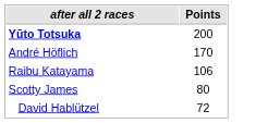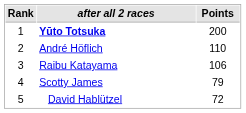+ column: Rank | 1 | 2 | 3 | 4 | 5
André Höflich | Points: 170 -> 110
Scotty James | Points: 80 -> 79
